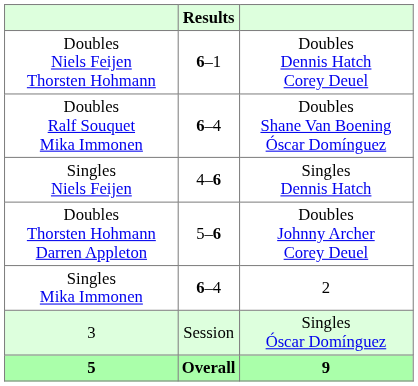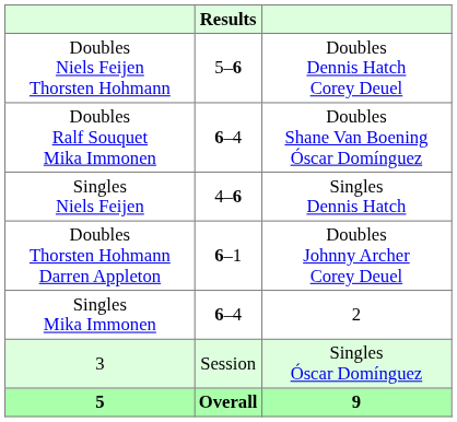Doubles Niels Feijen Thorsten Hohmann | Results: 6–1 -> 5–6
Doubles Thorsten Hohmann Darren Appleton | Results: 5–6 -> 6–1
